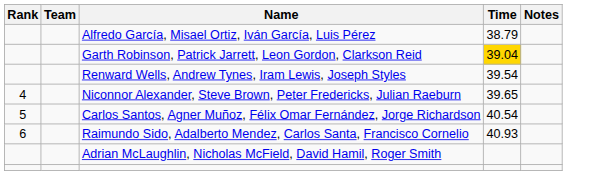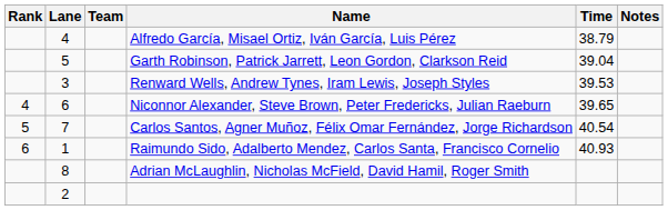+ column: Lane | 4 | 5 | 3 | 6 | 7 | 1 | 8 | 2
Garth Robinson, Patrick Jarrett, Leon Gordon, Clarkson Reid | Time: gold background -> no background
Renward Wells, Andrew Tynes, Iram Lewis, Joseph Styles | Time: 39.54 -> 39.53
